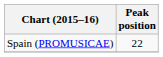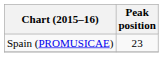Spain (PROMUSICAE) | Peak position: 22 -> 23
